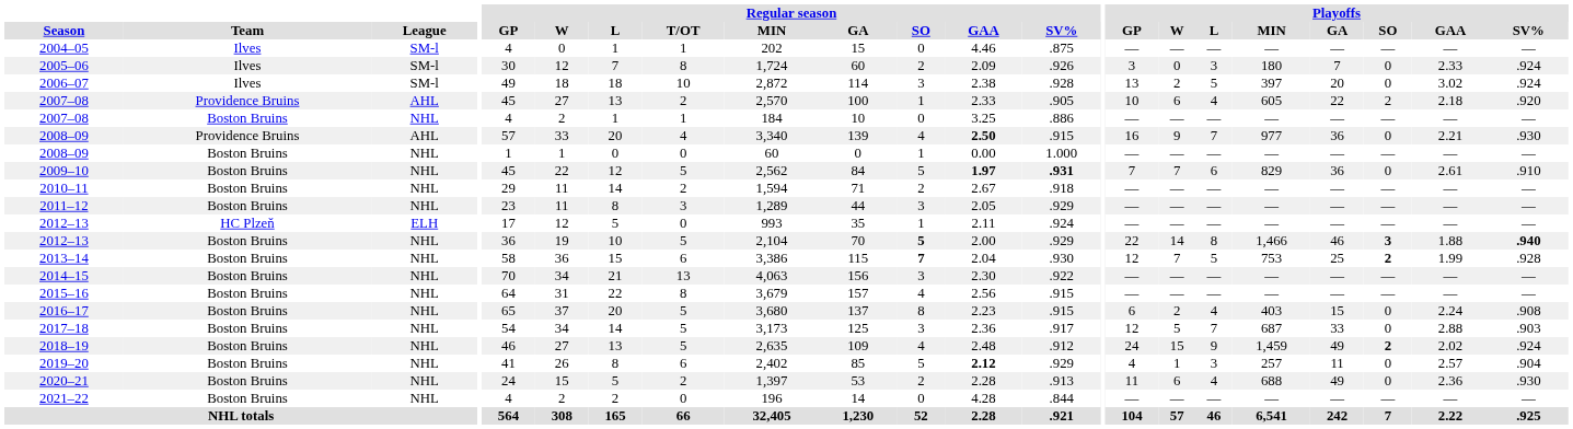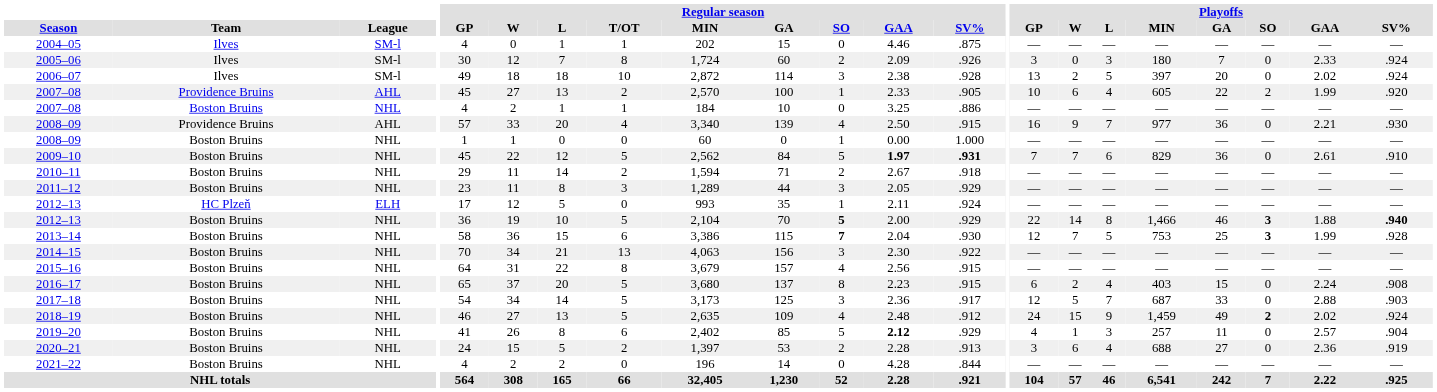2006–07 | Playoffs / GAA: 3.02 -> 2.02
2007–08 / Providence Bruins | Playoffs / GAA: 2.18 -> 1.99
2008–09 / Providence Bruins | Regular season / GAA: bold -> normal
2013–14 | Playoffs / SO: 2 -> 3
2020–21 | Playoffs / GP: 11 -> 3
2020–21 | Playoffs / GA: 49 -> 27
2020–21 | Playoffs / SV%: .930 -> .919
